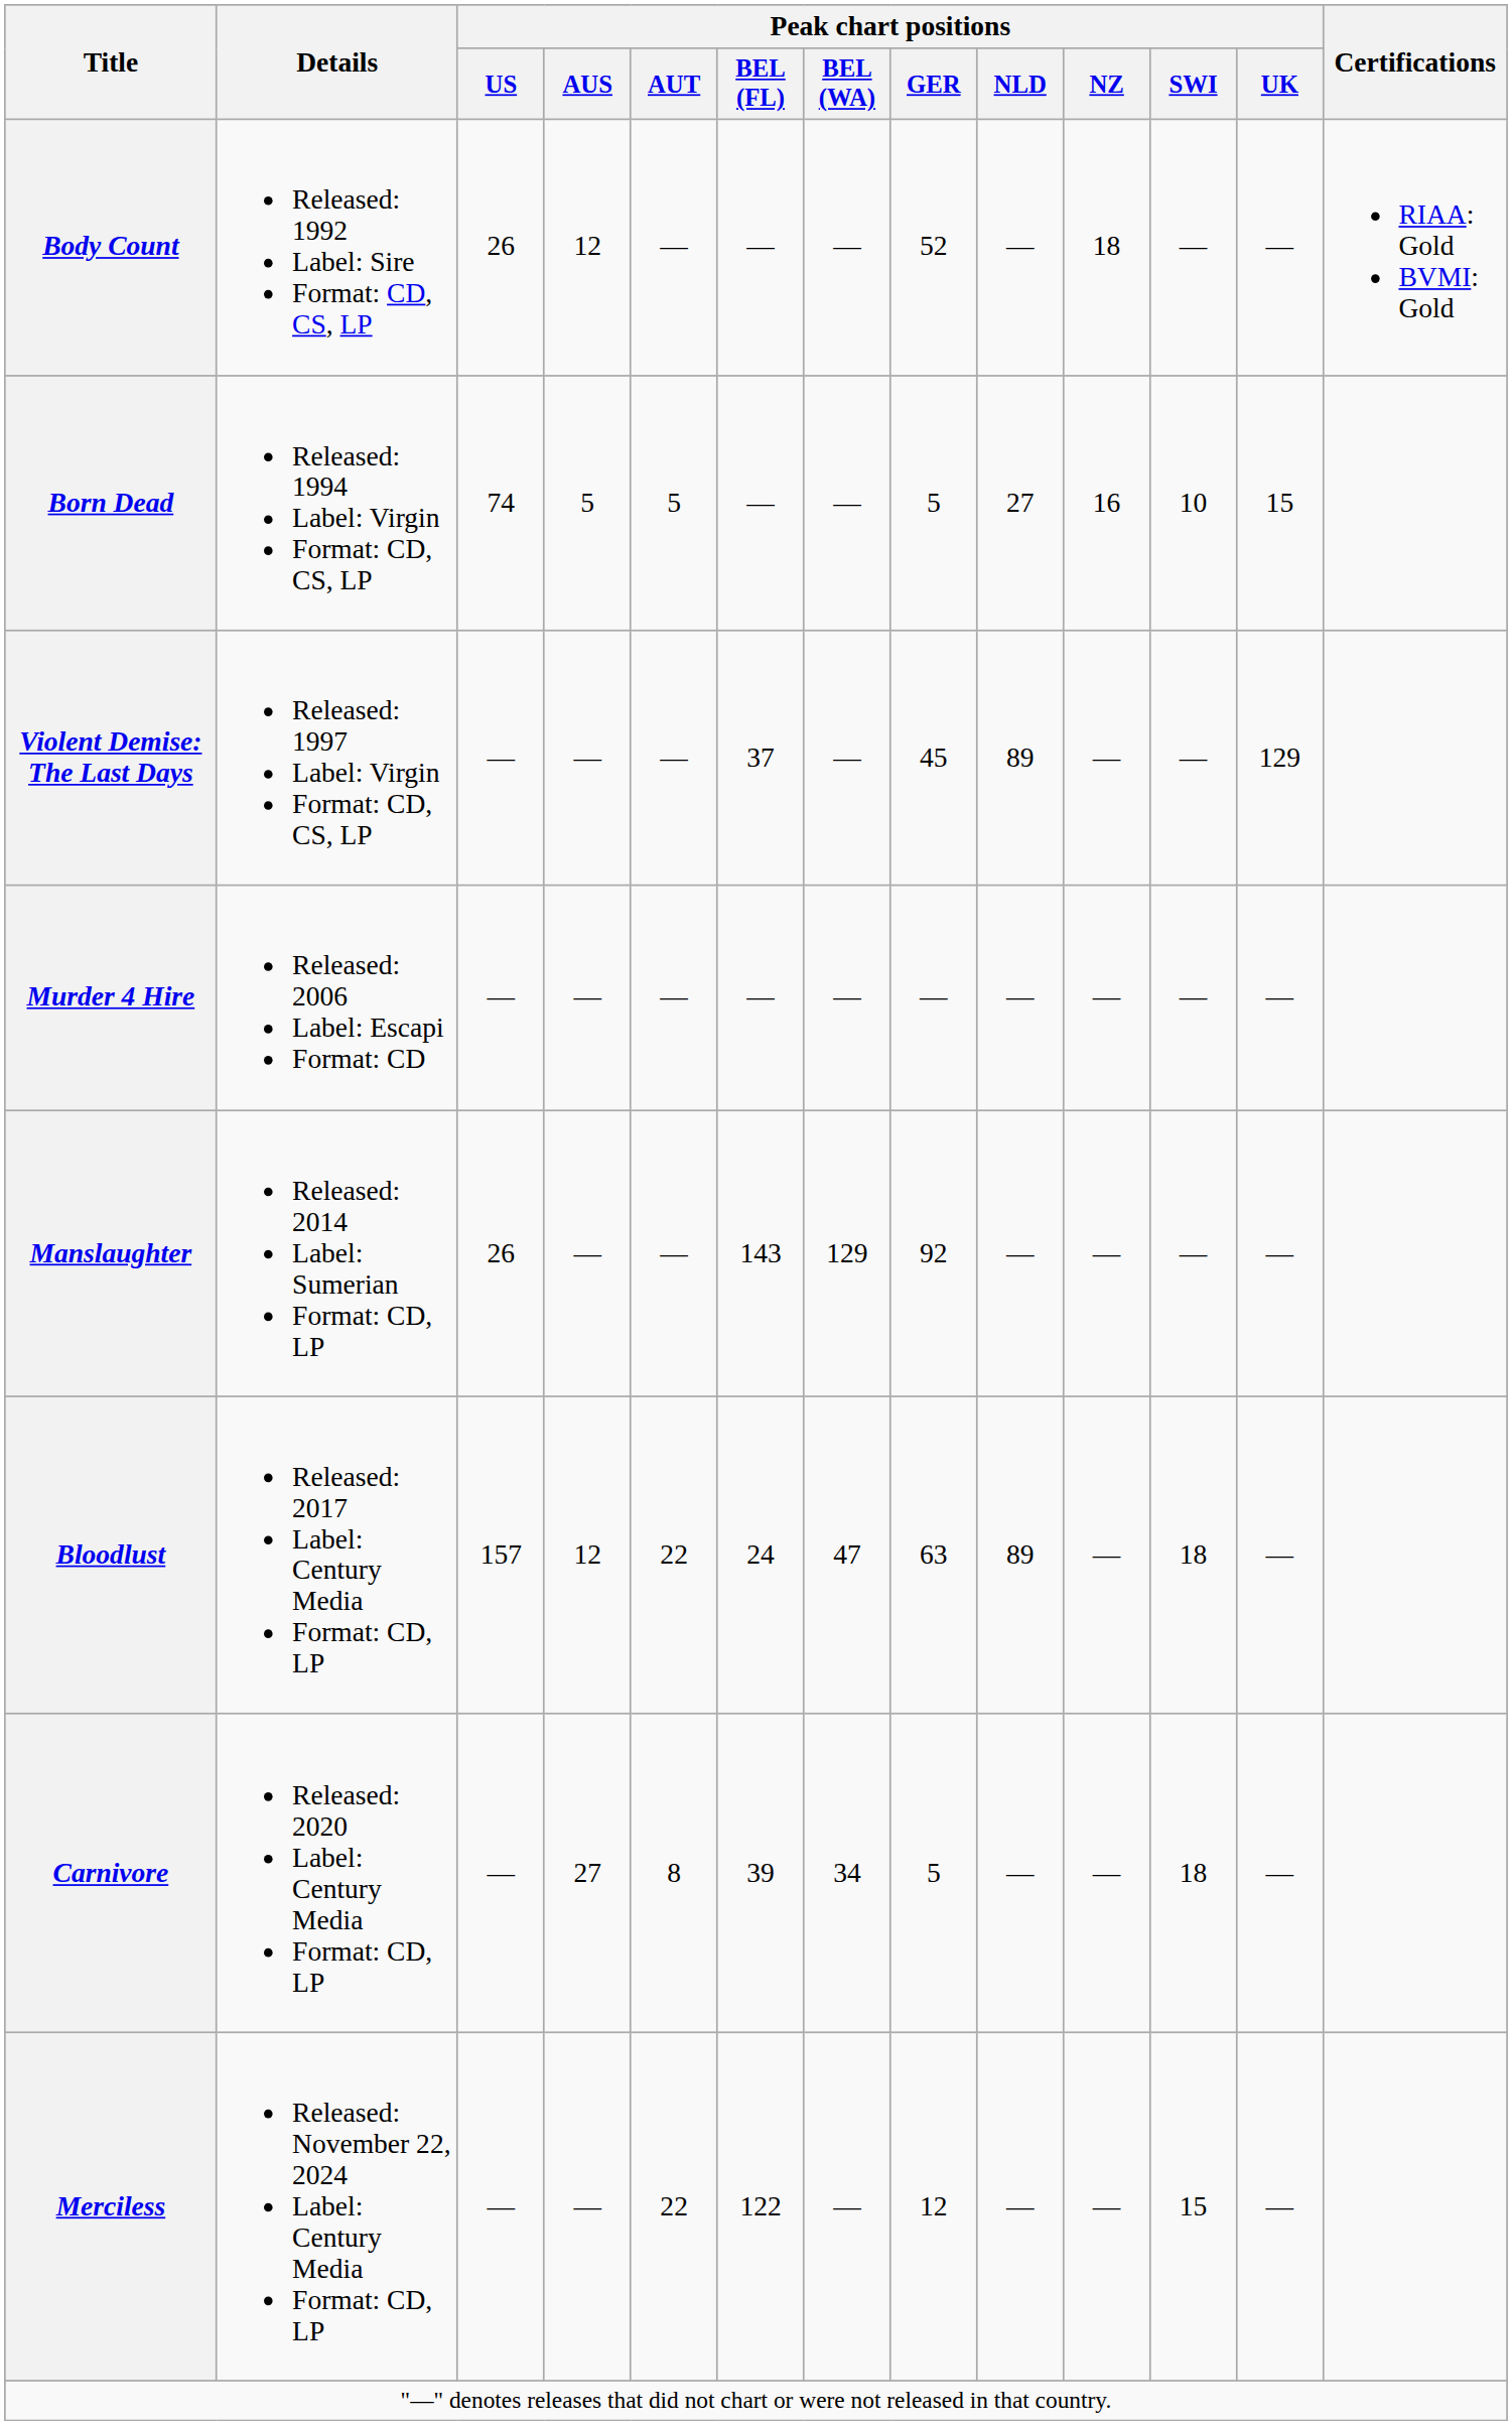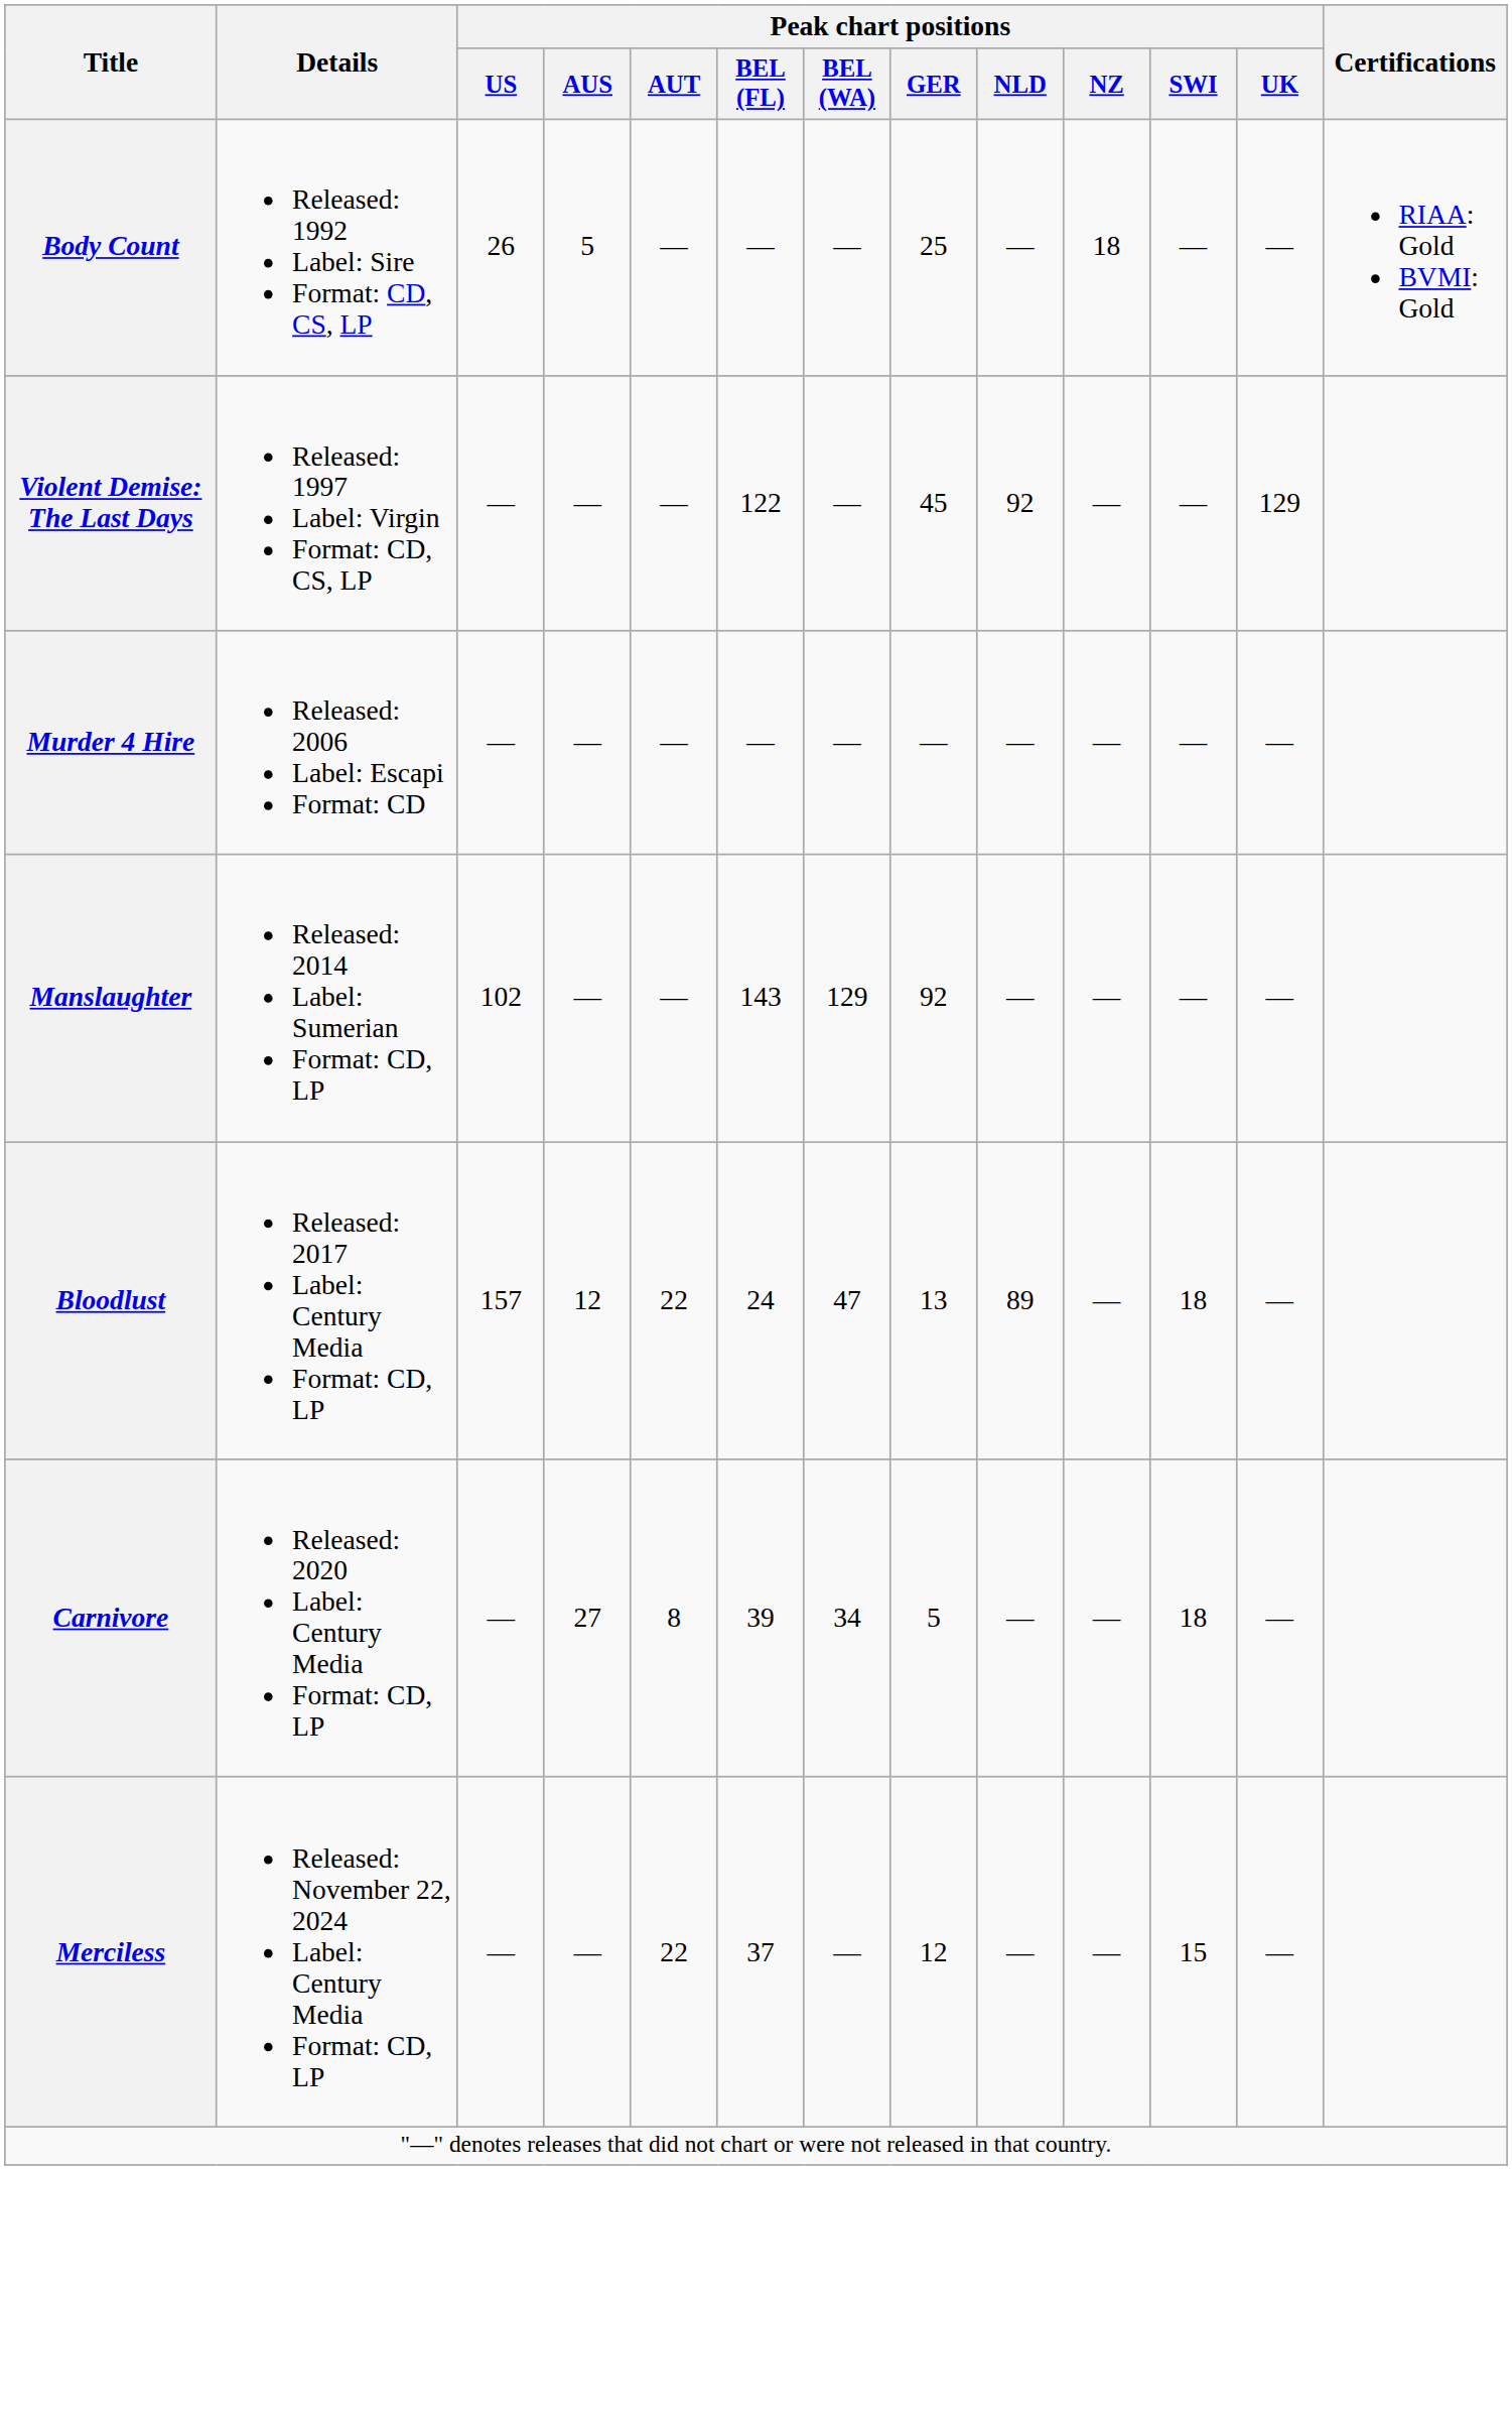Body Count | Peak chart positions / AUS: 12 -> 5
Body Count | Peak chart positions / GER: 52 -> 25
- row: Born Dead | Released: 1994 Label: Virgin Format: CD, CS, LP | 74 | 5 | 5 | — | — | 5 | 27 | 16 | 10 | 15
Violent Demise: The Last Days | Peak chart positions / BEL (FL): 37 -> 122
Violent Demise: The Last Days | Peak chart positions / NLD: 89 -> 92
Manslaughter | Peak chart positions / US: 26 -> 102
Bloodlust | Peak chart positions / GER: 63 -> 13
Merciless | Peak chart positions / BEL (FL): 122 -> 37
